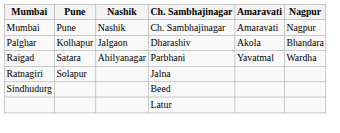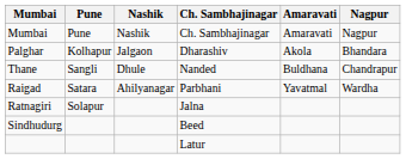+ row: Thane | Sangli | Dhule | Nanded | Buldhana | Chandrapur
